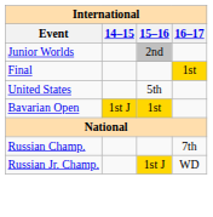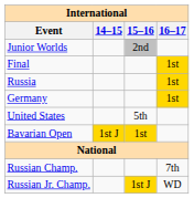+ row: Russia | 1st
+ row: Germany | 1st
